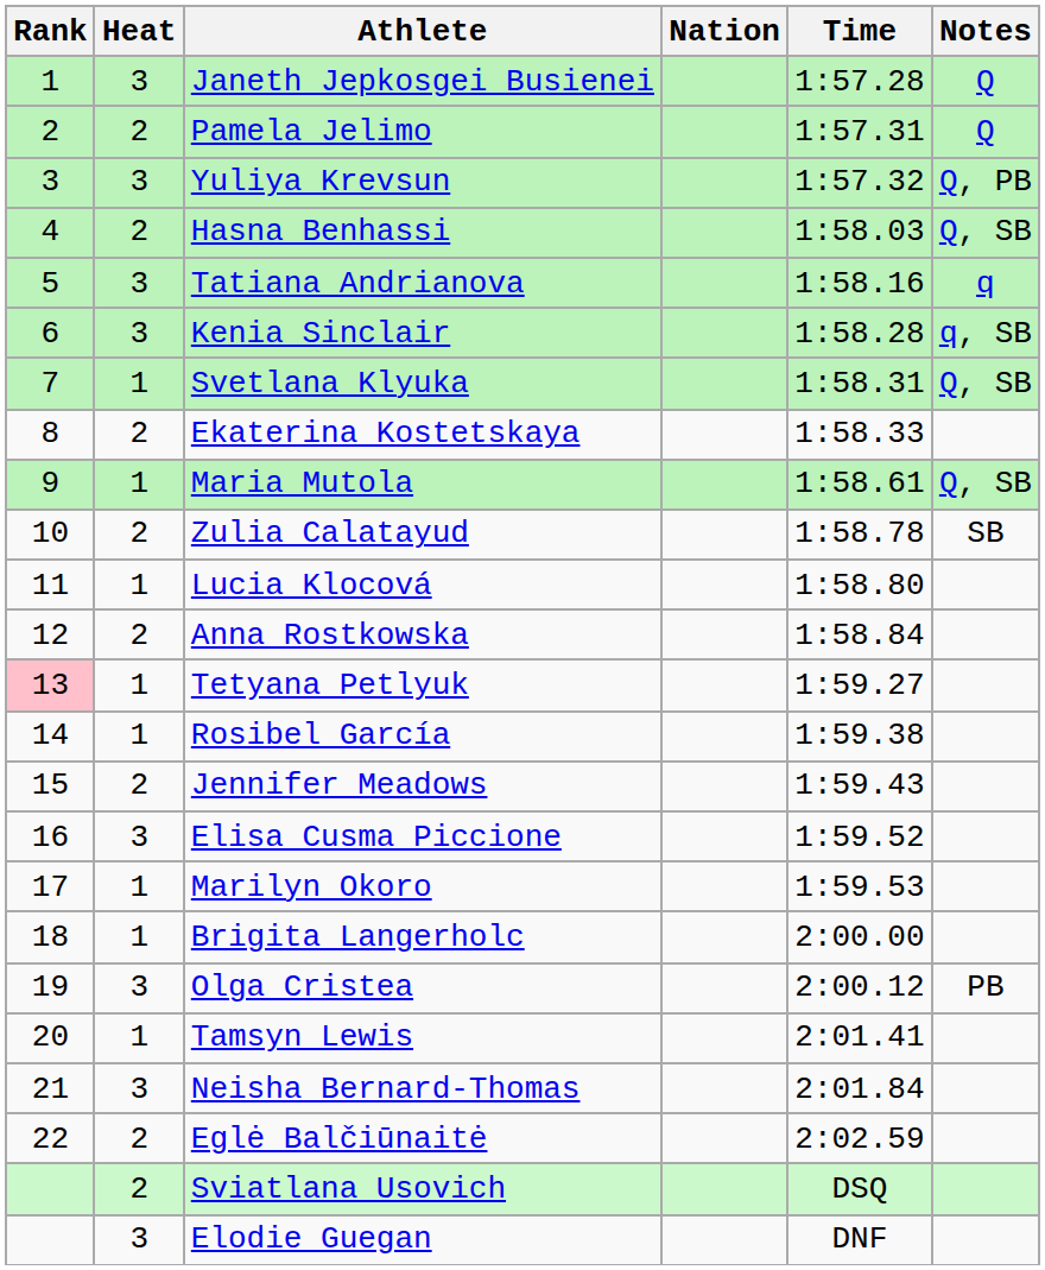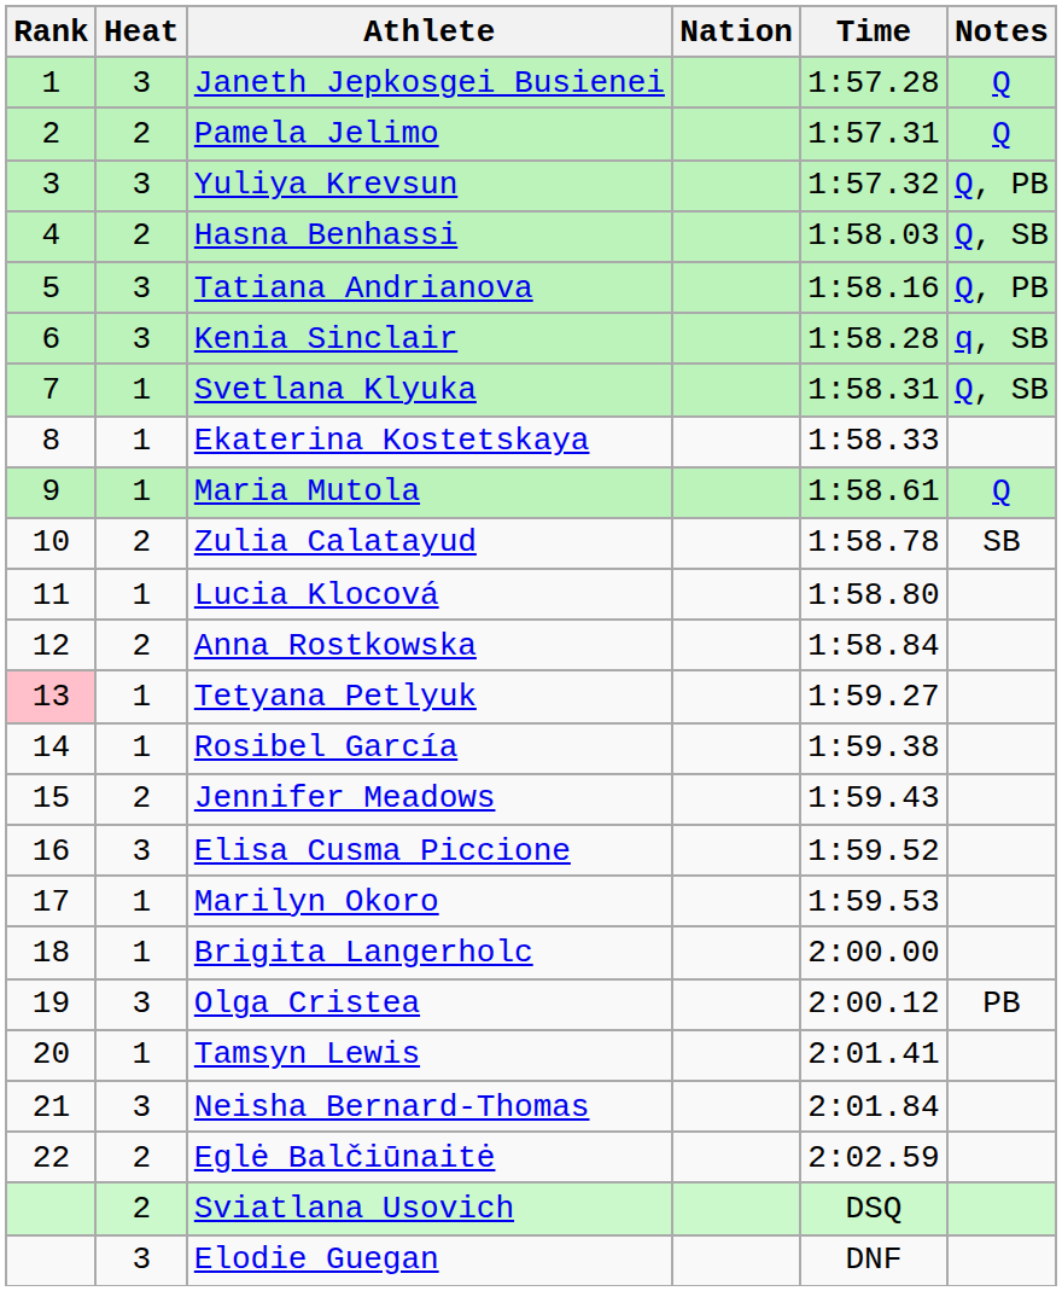Tatiana Andrianova | Notes: q -> Q, PB
Ekaterina Kostetskaya | Heat: 2 -> 1
Maria Mutola | Notes: Q, SB -> Q
